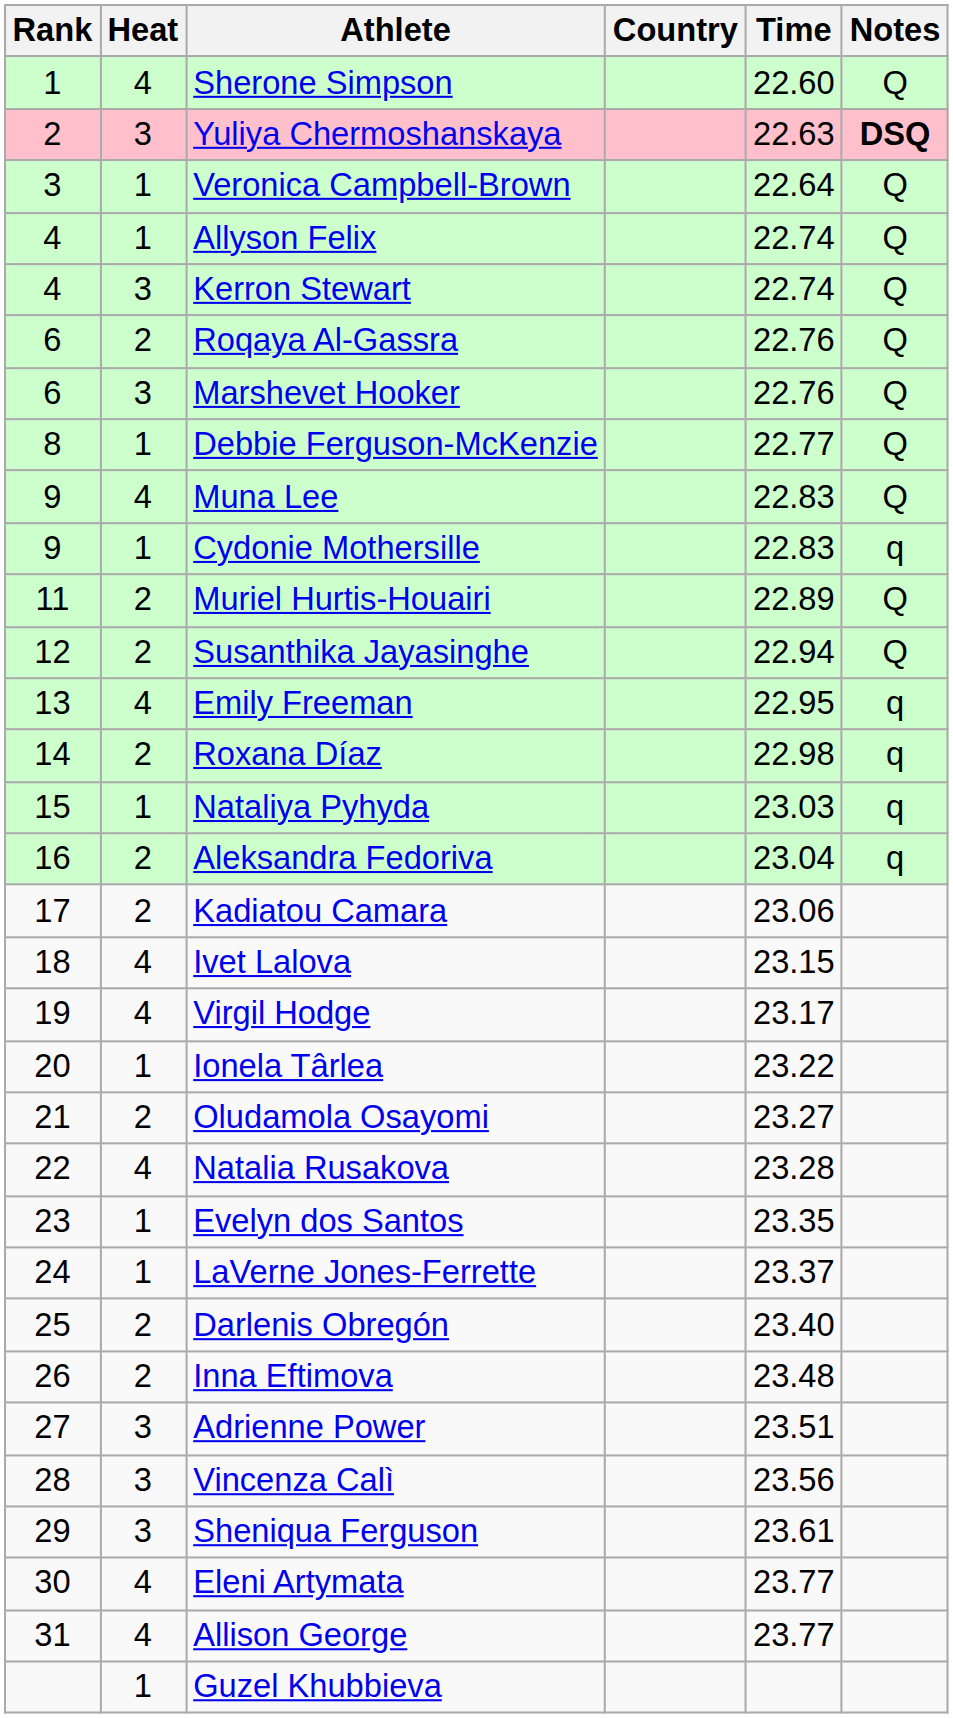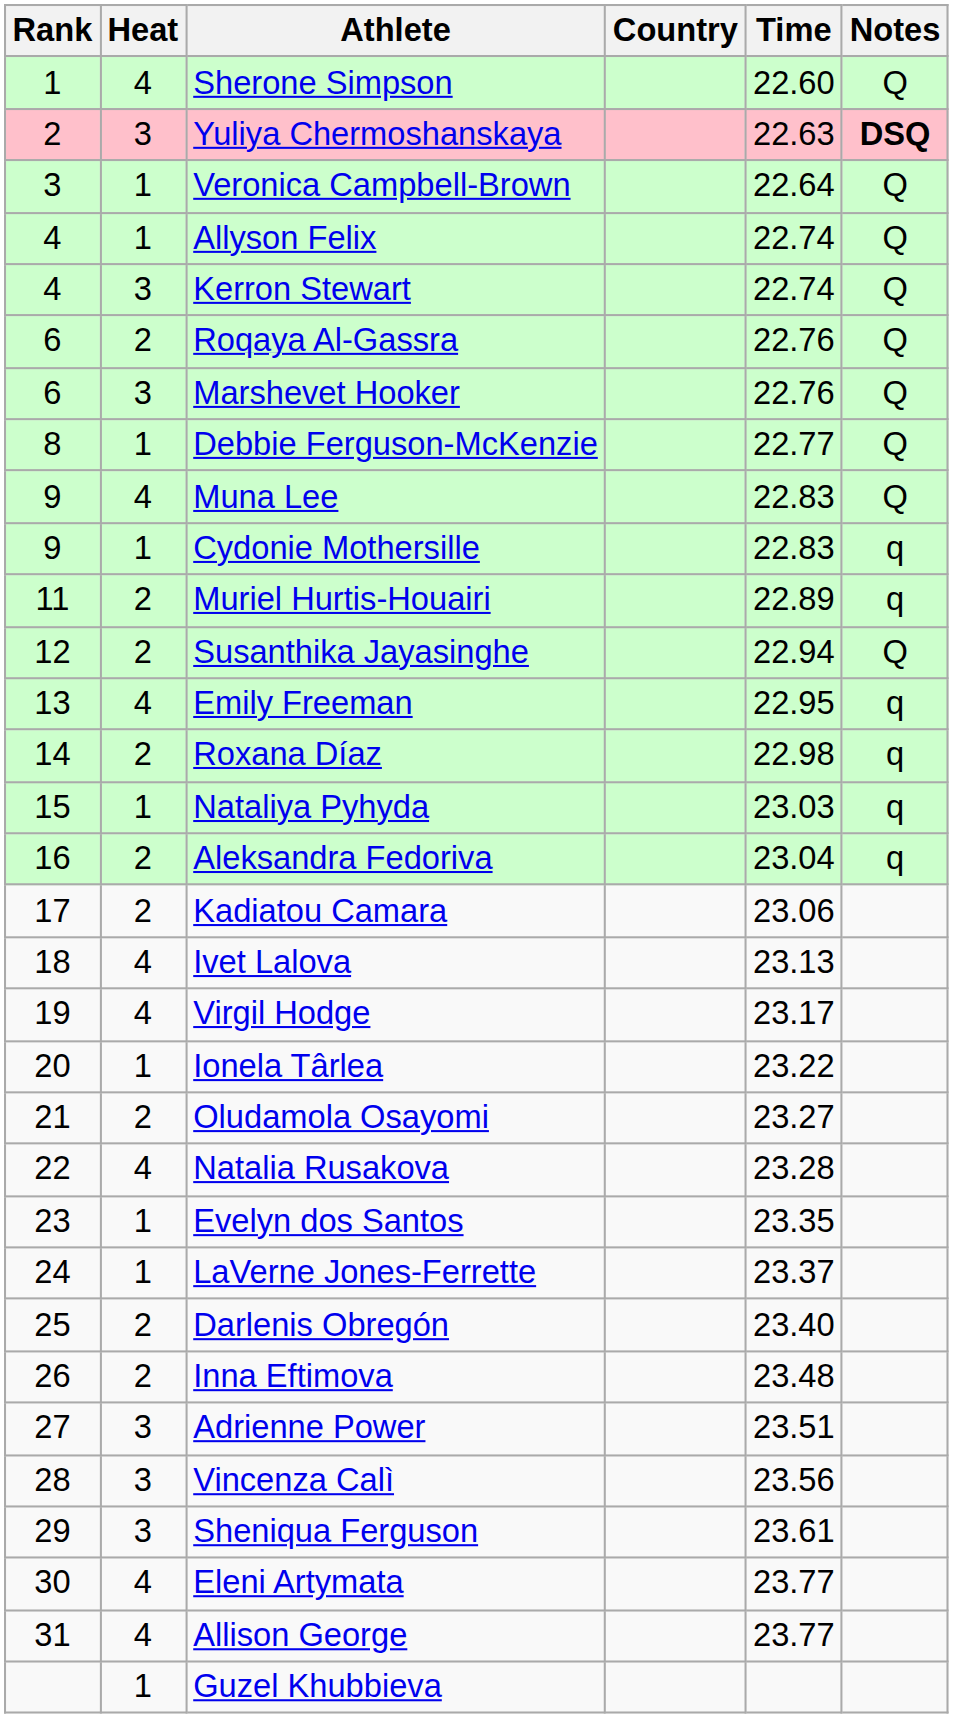Muriel Hurtis-Houairi | Notes: Q -> q
Ivet Lalova | Time: 23.15 -> 23.13
